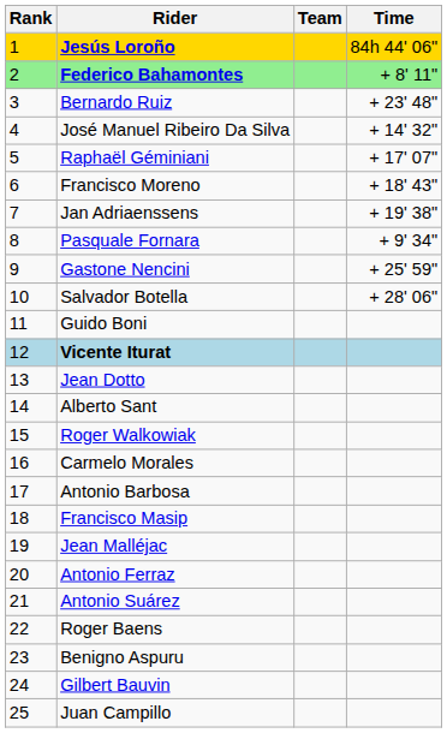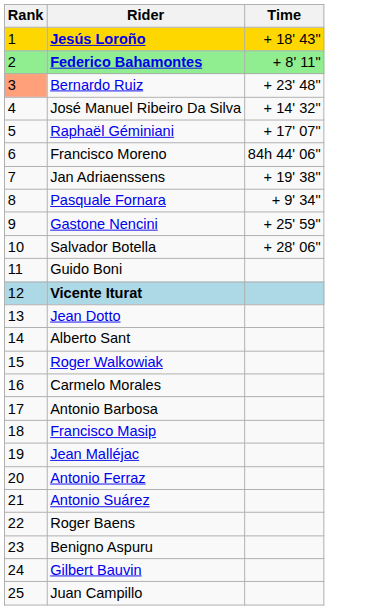- column: Team
Jesús Loroño | Time: 84h 44' 06" -> + 18' 43"
Bernardo Ruiz | Rank: no background -> lightsalmon background
Francisco Moreno | Time: + 18' 43" -> 84h 44' 06"
